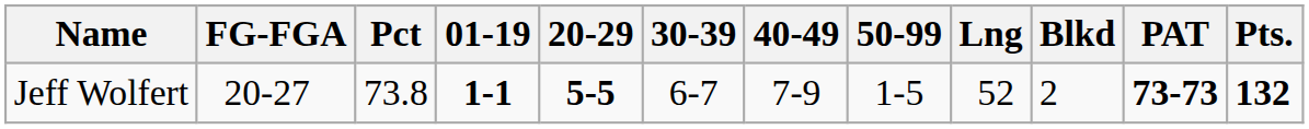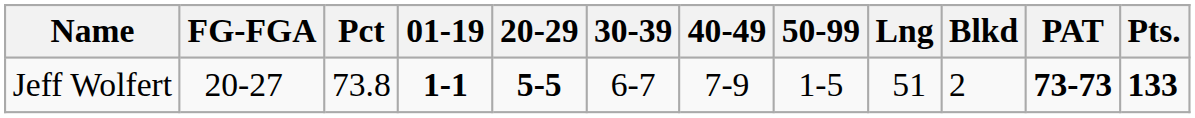Jeff Wolfert | Lng: 52 -> 51
Jeff Wolfert | Pts.: 132 -> 133
